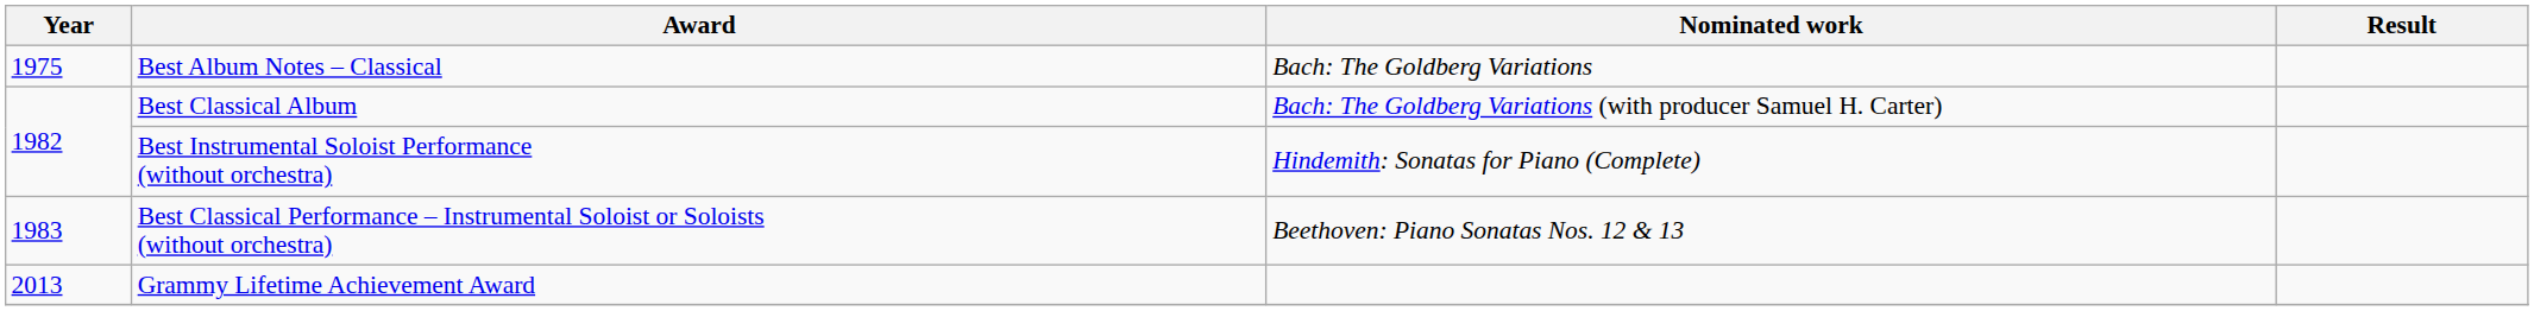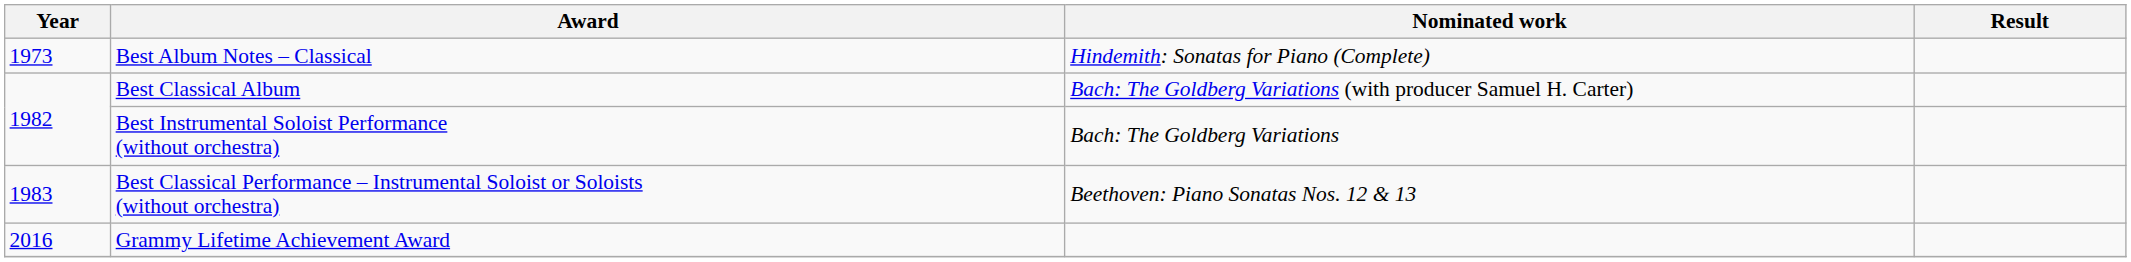Best Album Notes – Classical | Year: 1975 -> 1973
Best Album Notes – Classical | Nominated work: Bach: The Goldberg Variations -> Hindemith: Sonatas for Piano (Complete)
Best Instrumental Soloist Performance (without orchestra) | Nominated work: Hindemith: Sonatas for Piano (Complete) -> Bach: The Goldberg Variations
Grammy Lifetime Achievement Award | Year: 2013 -> 2016
